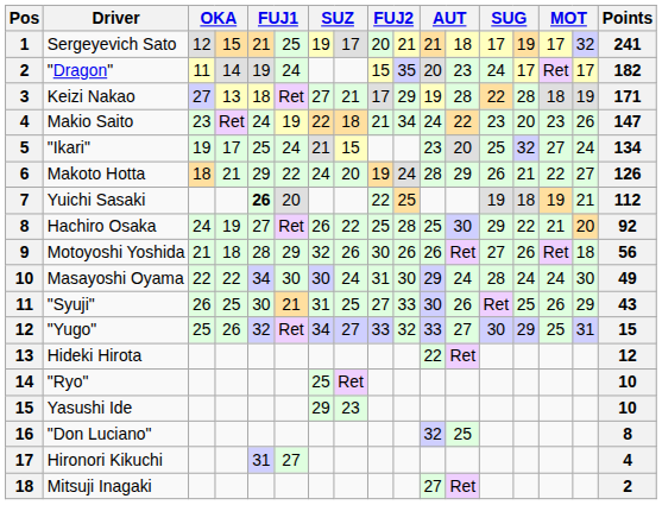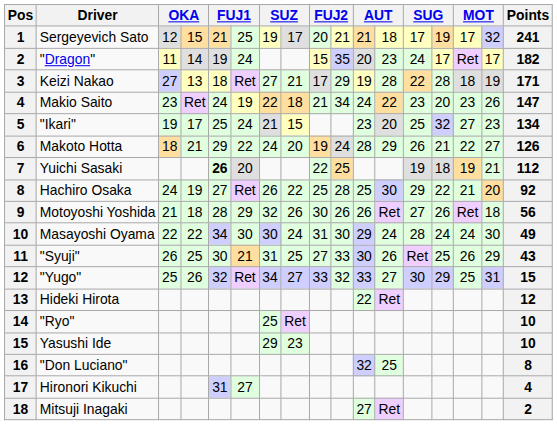"Ikari" | column 16: 24 -> 23
